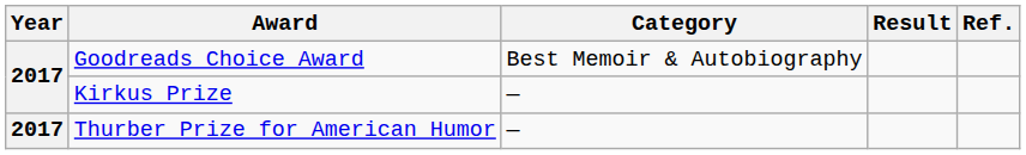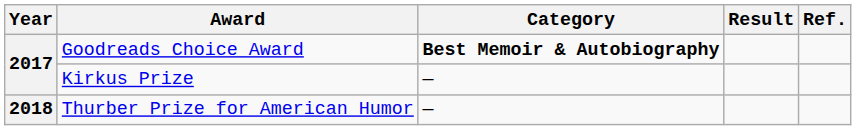Goodreads Choice Award | Category: normal -> bold
Thurber Prize for American Humor | Year: 2017 -> 2018
